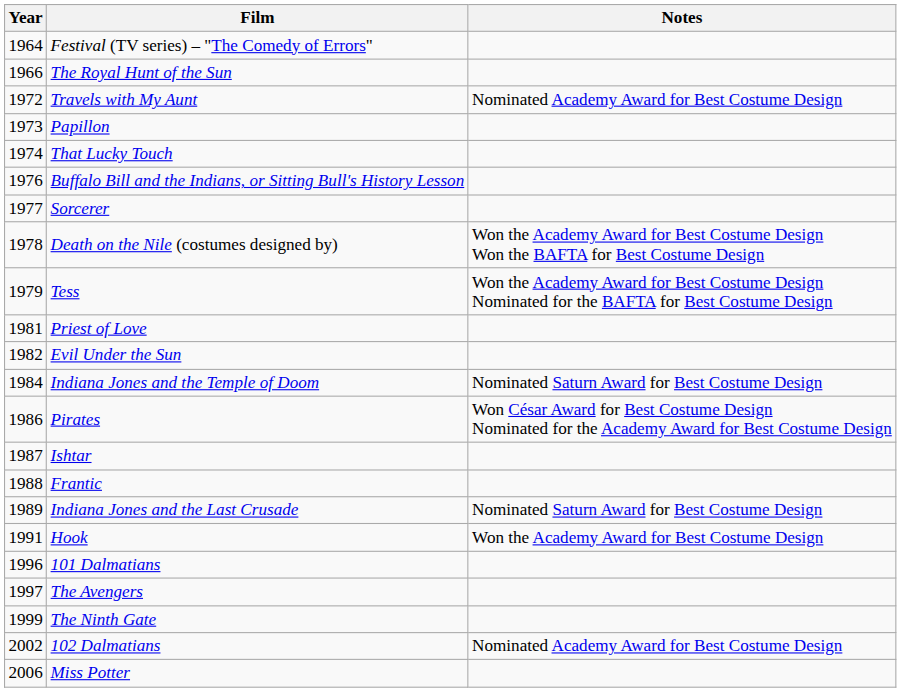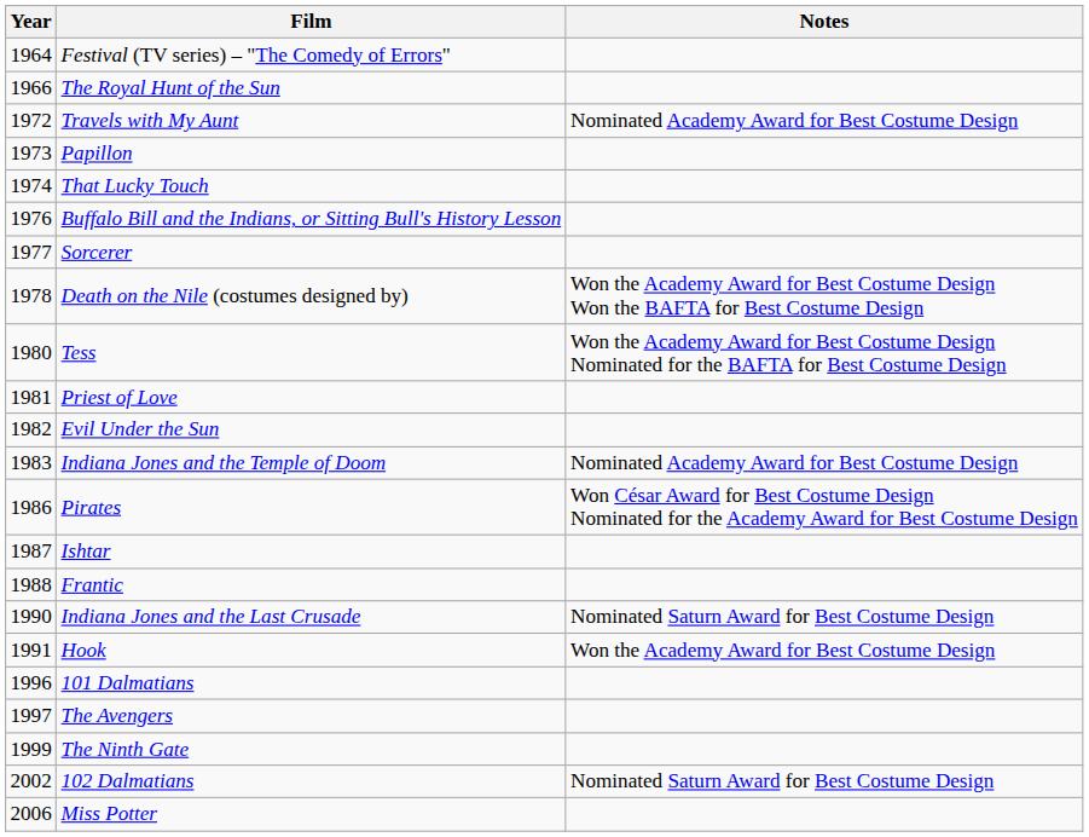Tess | Year: 1979 -> 1980
Indiana Jones and the Temple of Doom | Year: 1984 -> 1983
Indiana Jones and the Temple of Doom | Notes: Nominated Saturn Award for Best Costume Design -> Nominated Academy Award for Best Costume Design
Indiana Jones and the Last Crusade | Year: 1989 -> 1990
102 Dalmatians | Notes: Nominated Academy Award for Best Costume Design -> Nominated Saturn Award for Best Costume Design
